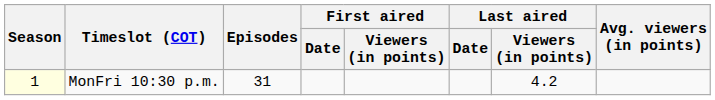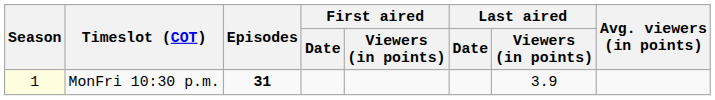MonFri 10:30 p.m. | Episodes: normal -> bold
MonFri 10:30 p.m. | Last aired / Viewers (in points): 4.2 -> 3.9
